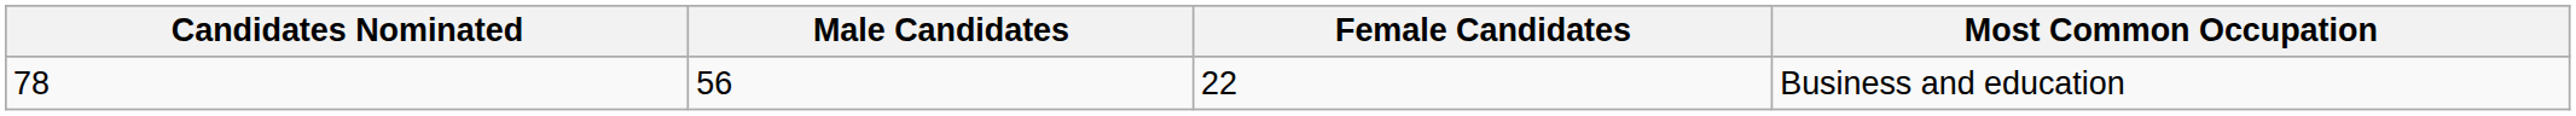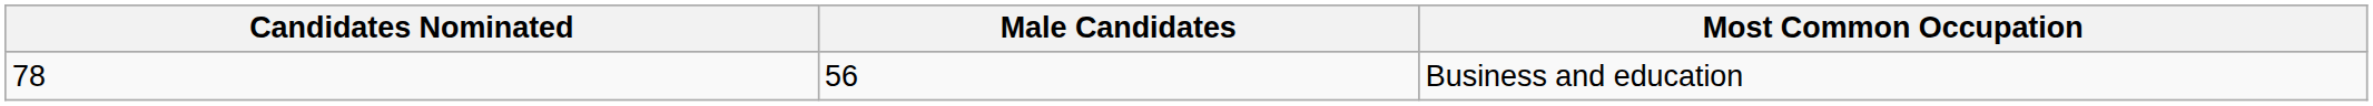- column: Female Candidates | 22
